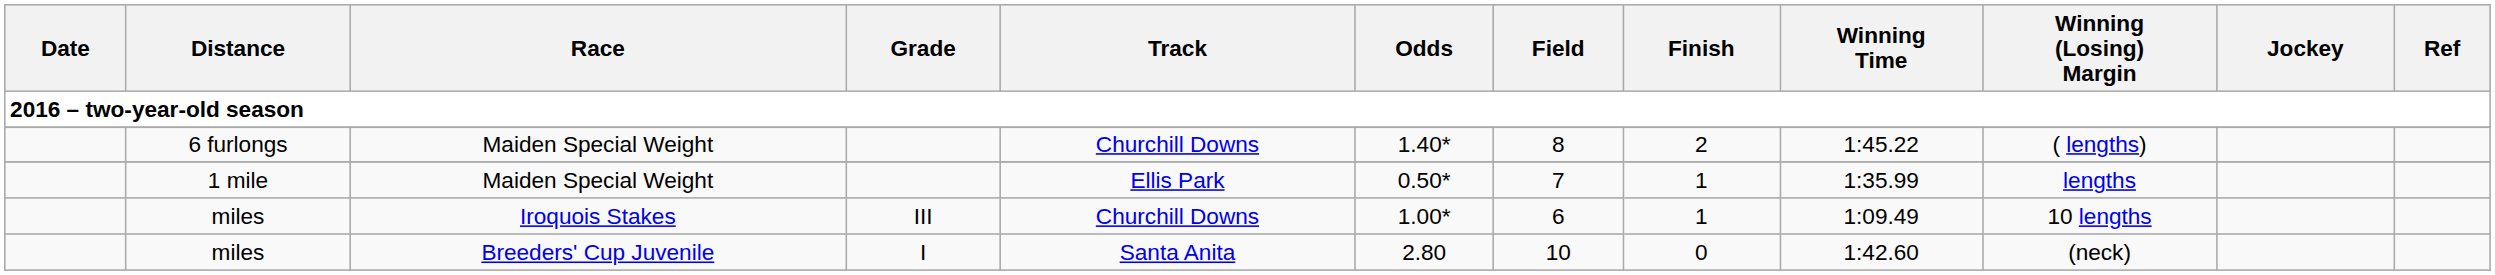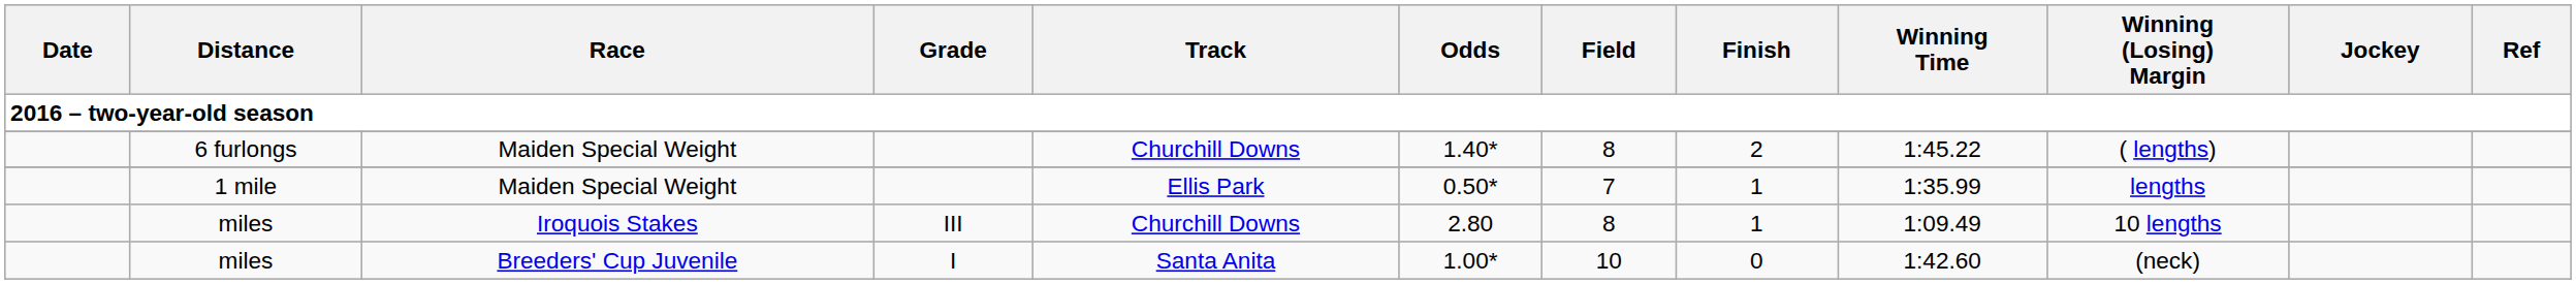miles / Iroquois Stakes | Odds: 1.00* -> 2.80
miles / Iroquois Stakes | Field: 6 -> 8
miles / Breeders' Cup Juvenile | Odds: 2.80 -> 1.00*
